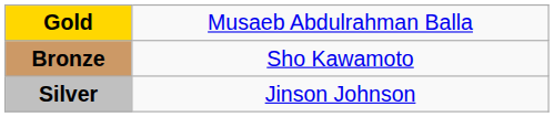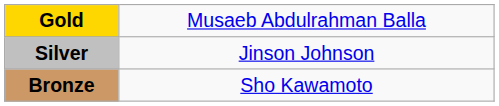rows swapped: Silver <-> Bronze
